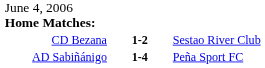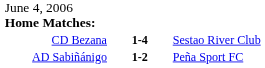CD Bezana | column 2: 1-2 -> 1-4
AD Sabiñánigo | column 2: 1-4 -> 1-2
